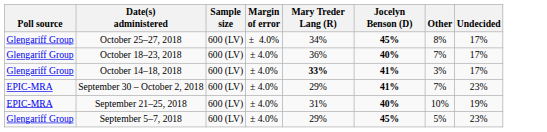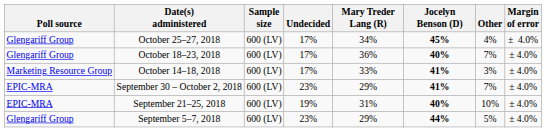columns swapped: Margin of error <-> Undecided
October 25–27, 2018 | Other: 8% -> 4%
October 14–18, 2018 | Poll source: Glengariff Group -> Marketing Resource Group
October 14–18, 2018 | Mary Treder Lang (R): bold -> normal
September 5–7, 2018 | Jocelyn Benson (D): 45% -> 44%
